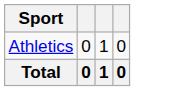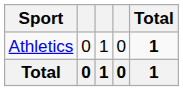+ column: Total | 1 | 1
